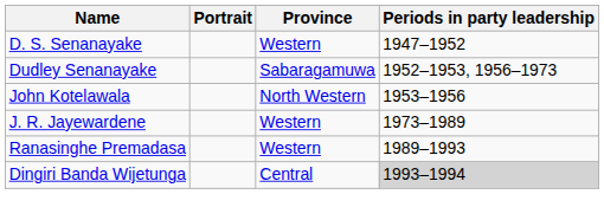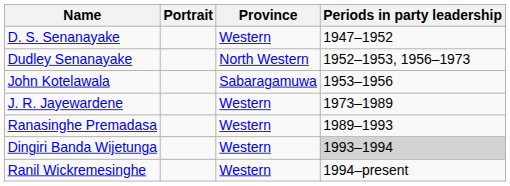Dudley Senanayake | Province: Sabaragamuwa -> North Western
John Kotelawala | Province: North Western -> Sabaragamuwa
Dingiri Banda Wijetunga | Province: Central -> Western
+ row: Ranil Wickremesinghe | Western | 1994–present
